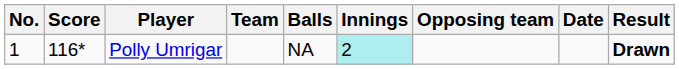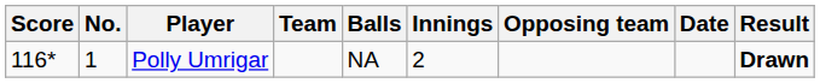columns swapped: No. <-> Score
Polly Umrigar | Innings: paleturquoise background -> no background
